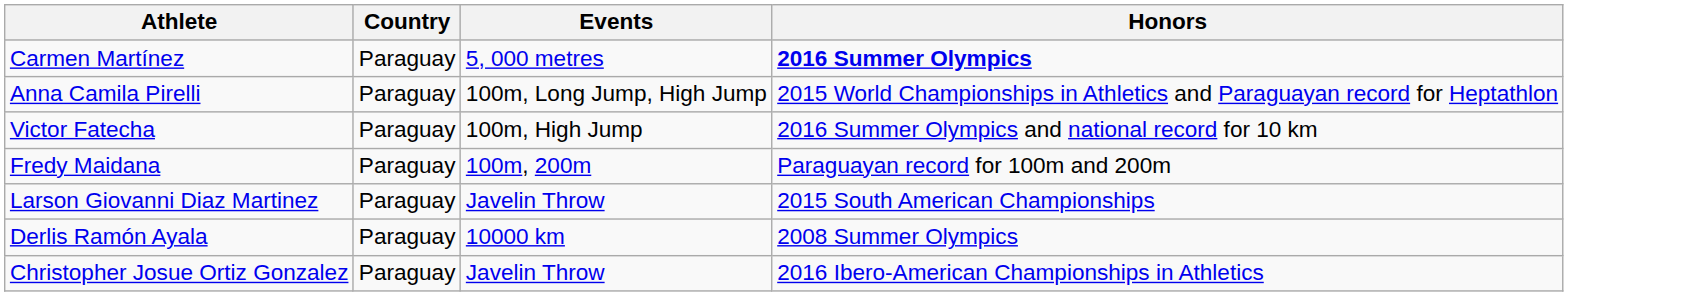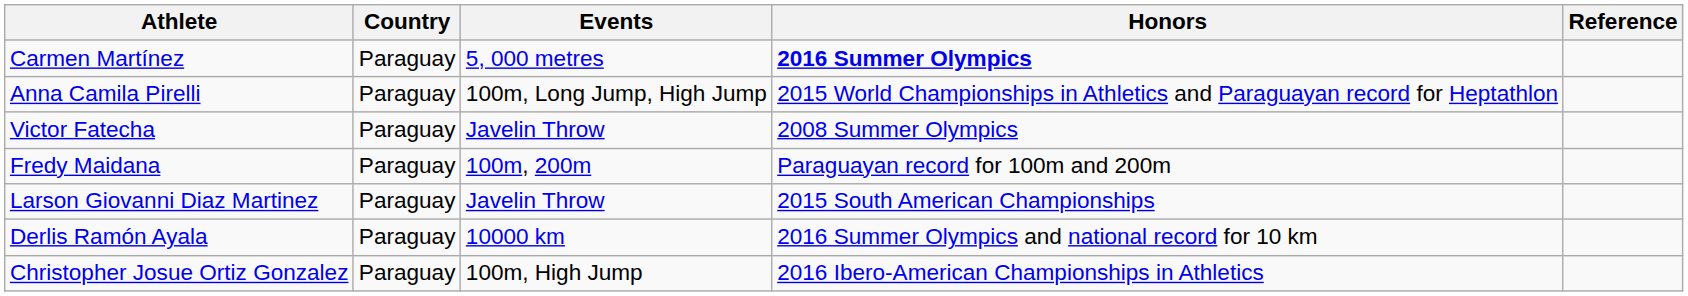+ column: Reference
Victor Fatecha | Events: 100m, High Jump -> Javelin Throw
Victor Fatecha | Honors: 2016 Summer Olympics and national record for 10 km -> 2008 Summer Olympics
Derlis Ramón Ayala | Honors: 2008 Summer Olympics -> 2016 Summer Olympics and national record for 10 km
Christopher Josue Ortiz Gonzalez | Events: Javelin Throw -> 100m, High Jump
